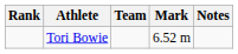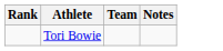- column: Mark | 6.52 m
